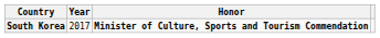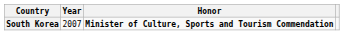South Korea | Year: 2017 -> 2007
